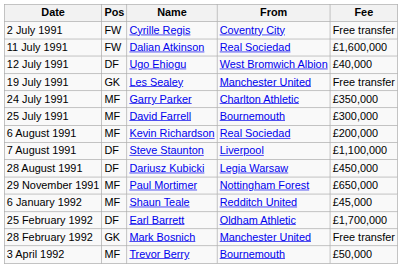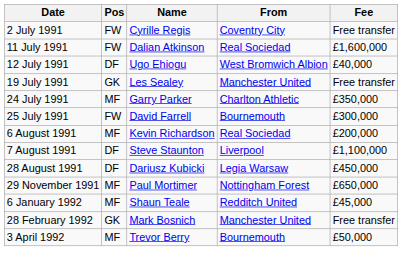25 July 1991 | Pos: MF -> FW
- row: 25 February 1992 | DF | Earl Barrett | Oldham Athletic | £1,700,000
